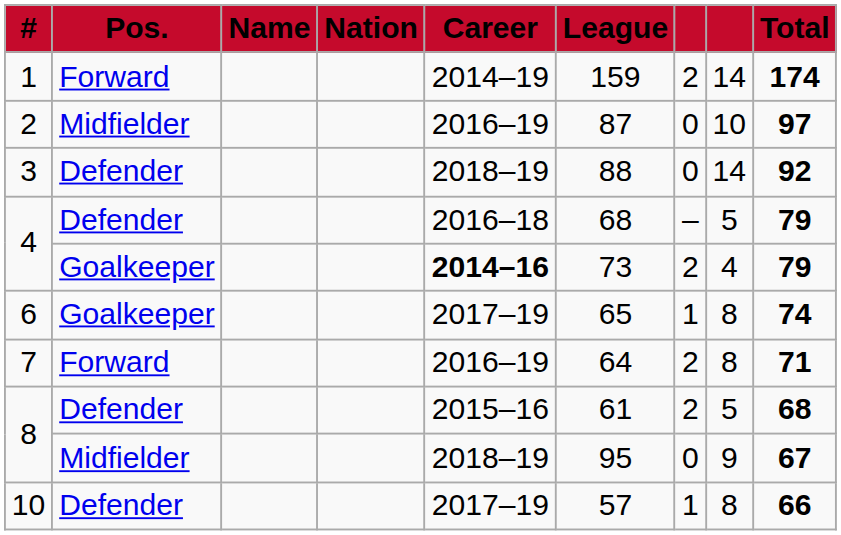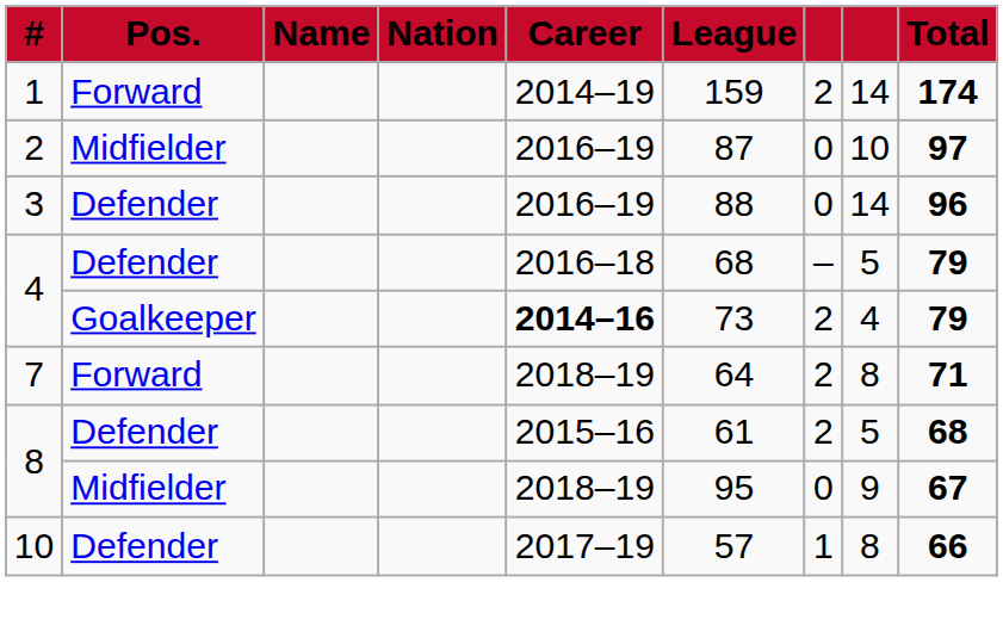3 | Career: 2018–19 -> 2016–19
3 | Total: 92 -> 96
- row: 6 | Goalkeeper | 2017–19 | 65 | 1 | 8 | 74
7 | Career: 2016–19 -> 2018–19
